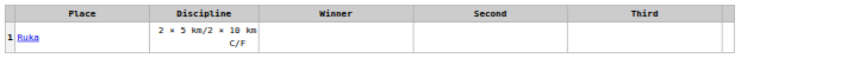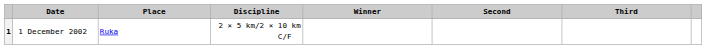+ column: Date | 1 December 2002
